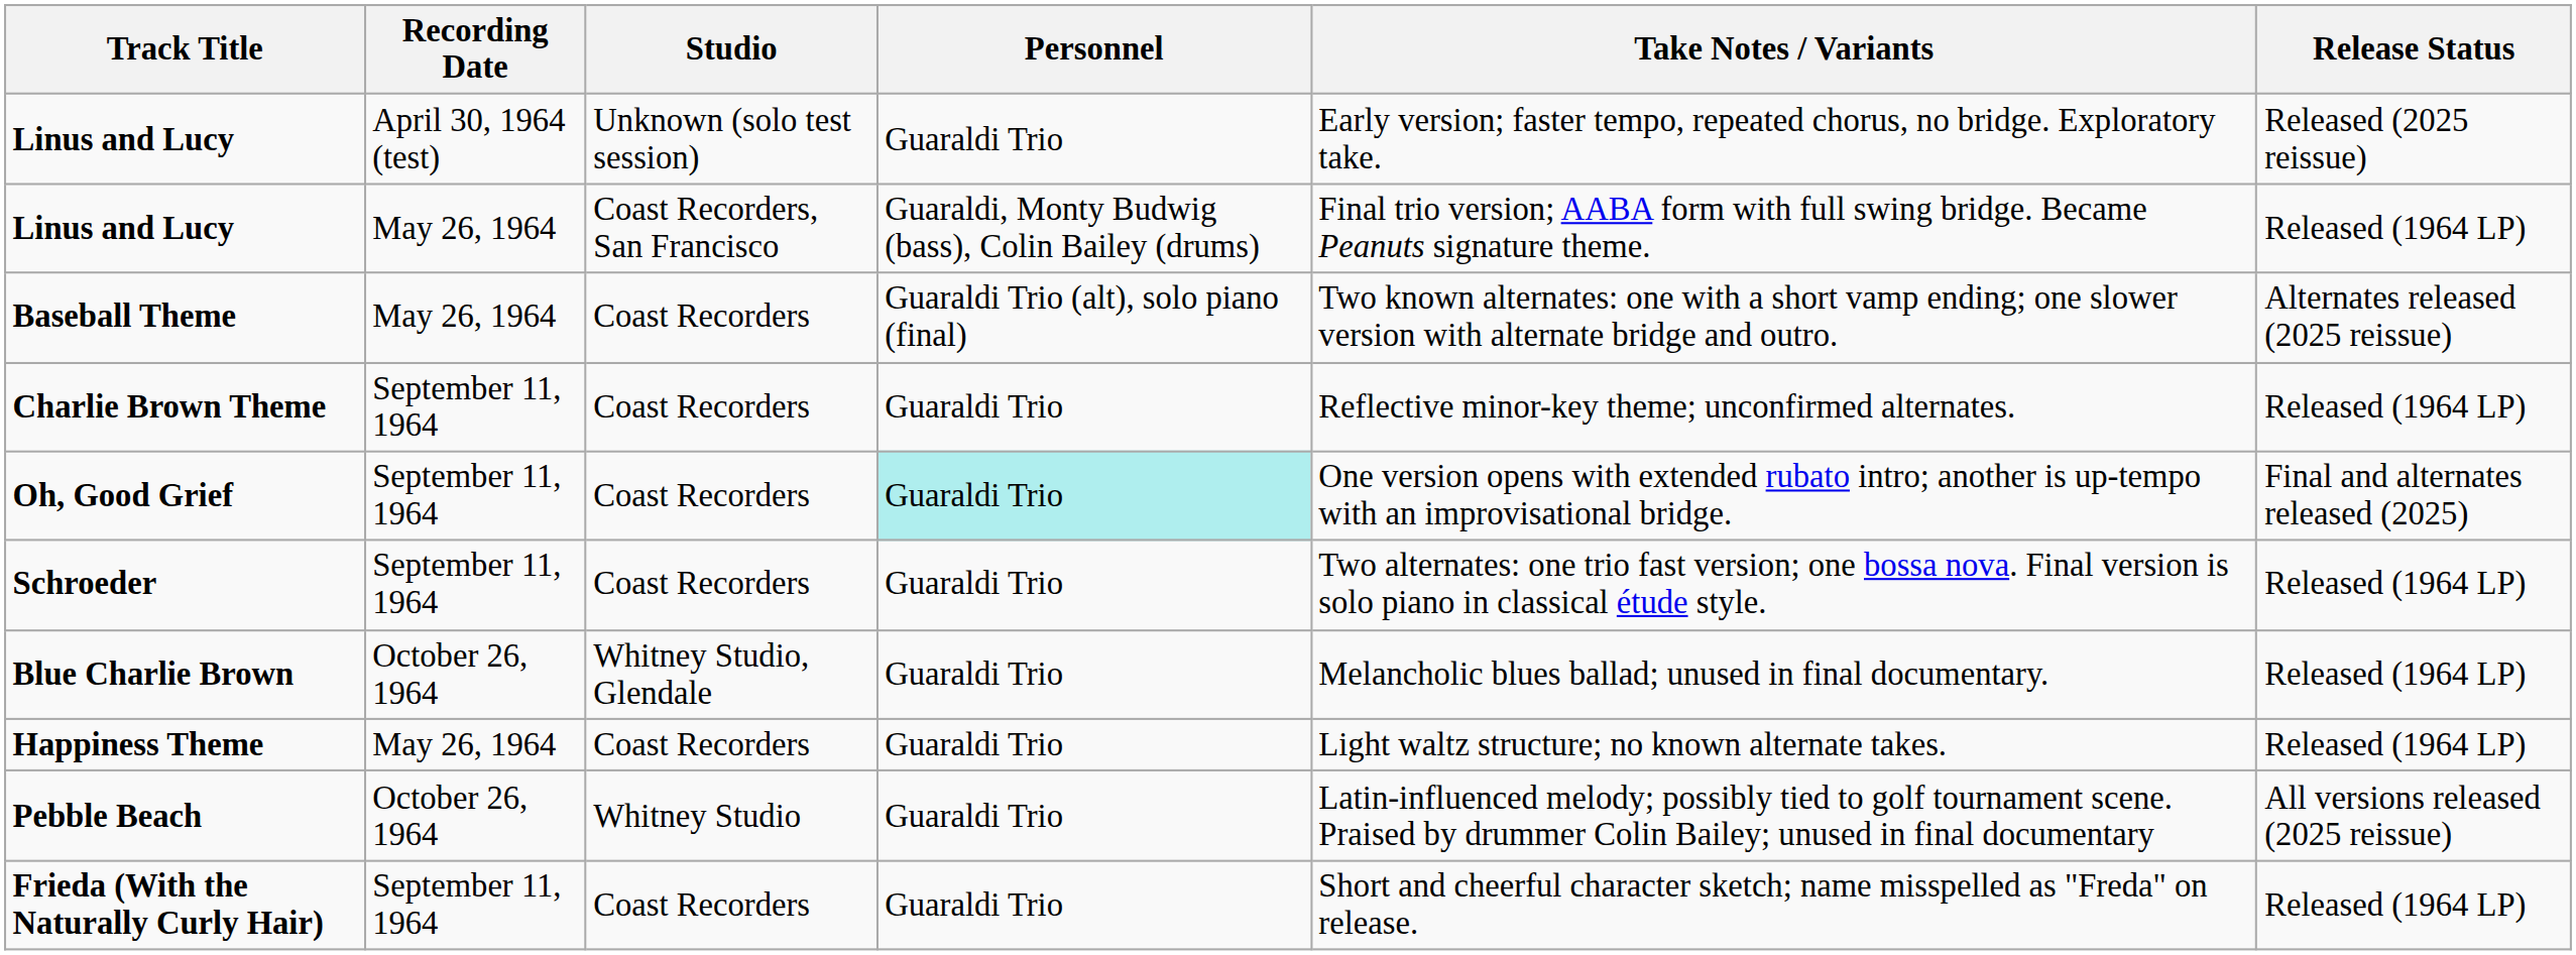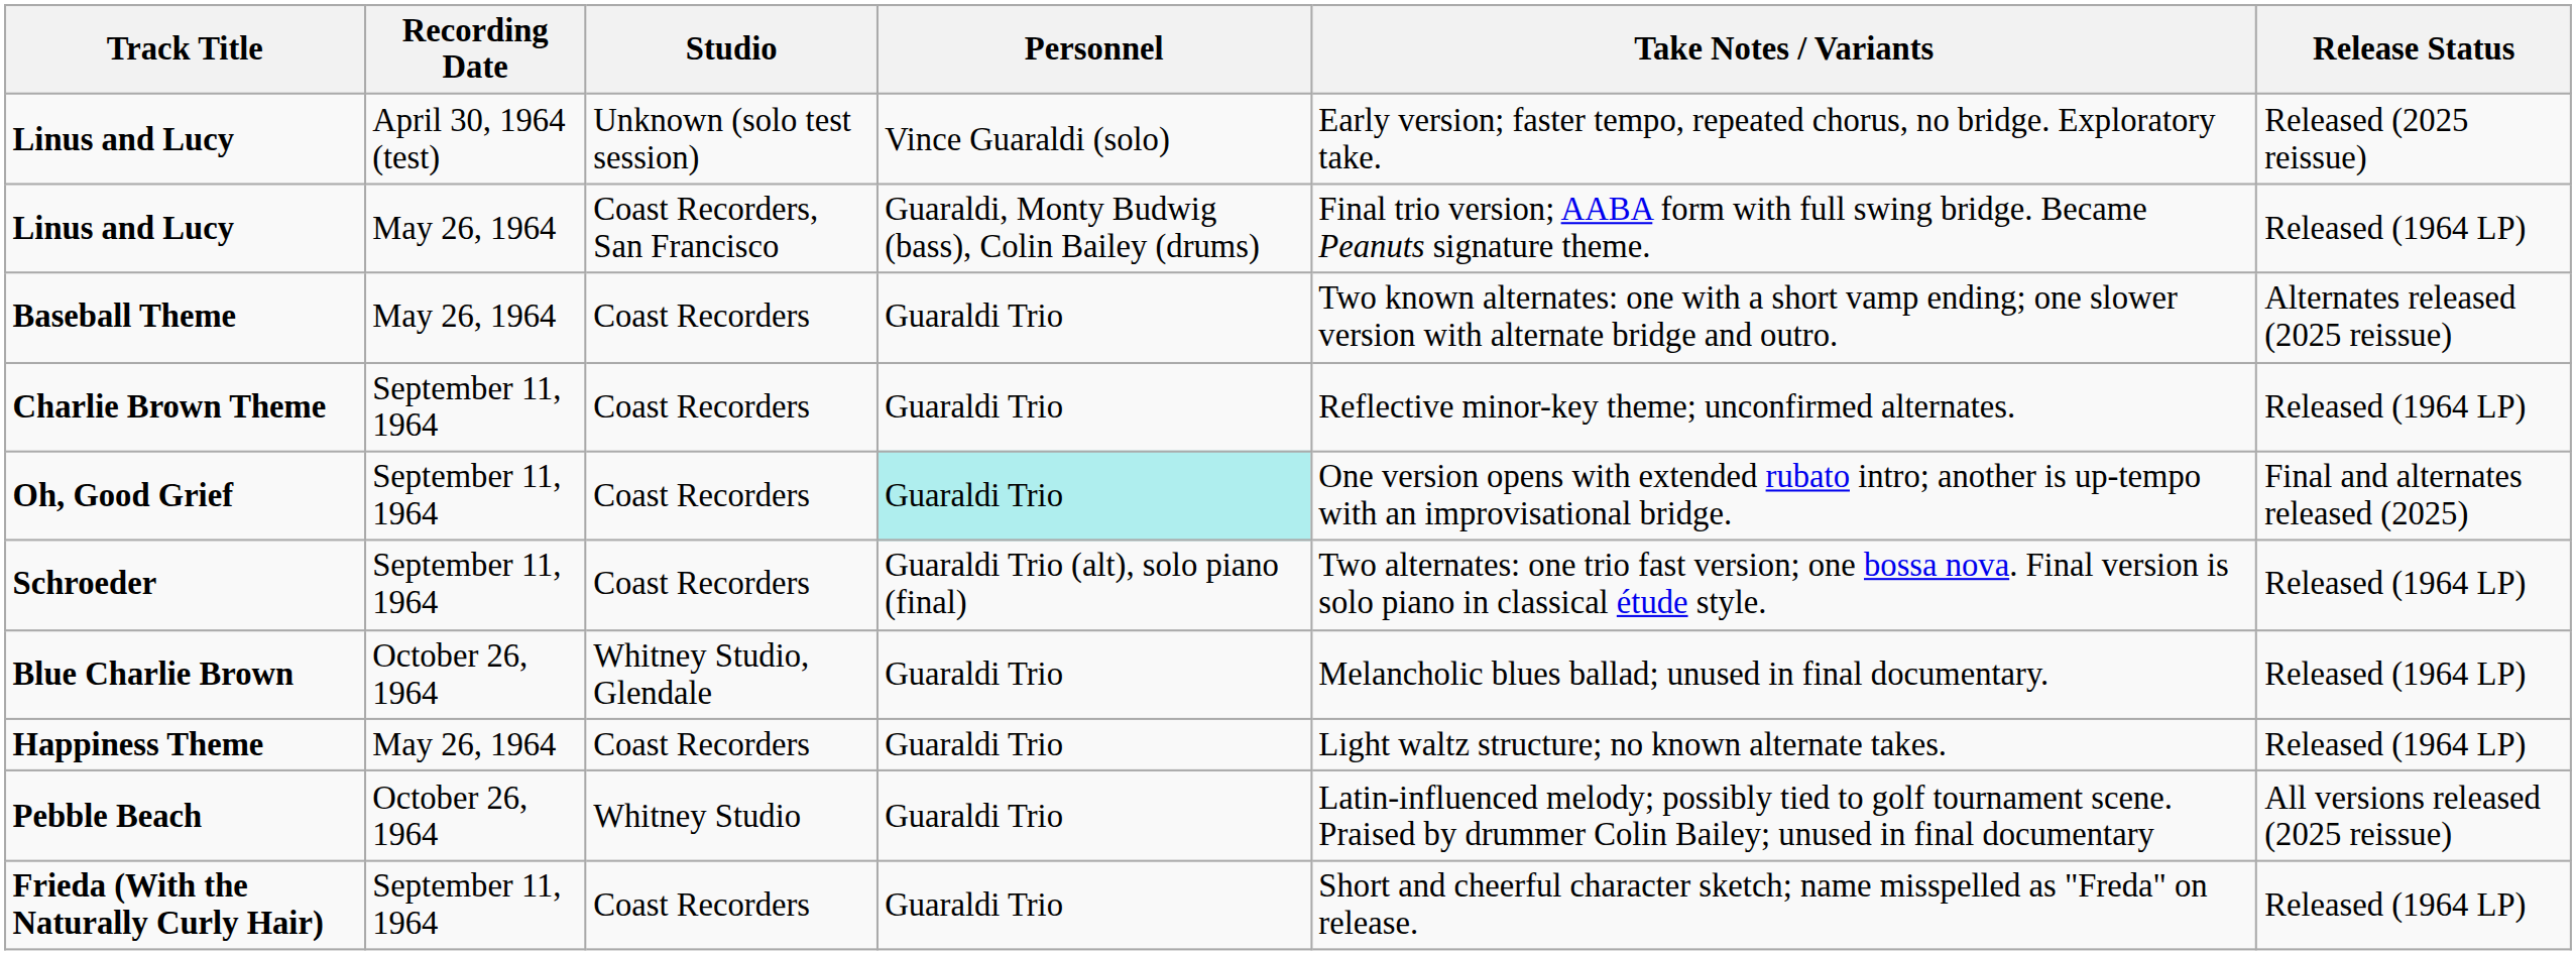Linus and Lucy / Unknown (solo test session) | Personnel: Guaraldi Trio -> Vince Guaraldi (solo)
Baseball Theme | Personnel: Guaraldi Trio (alt), solo piano (final) -> Guaraldi Trio
Schroeder | Personnel: Guaraldi Trio -> Guaraldi Trio (alt), solo piano (final)
